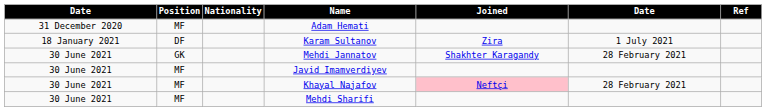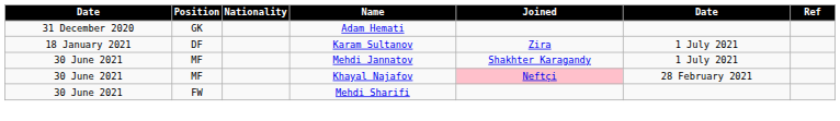Adam Hemati | Position: MF -> GK
Mehdi Jannatov | Position: GK -> MF
Mehdi Jannatov | column 6: 28 February 2021 -> 1 July 2021
- row: 30 June 2021 | MF | Javid Imamverdiyev
Mehdi Sharifi | Position: MF -> FW
